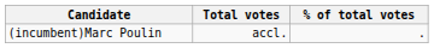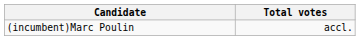- column: % of total votes | .
